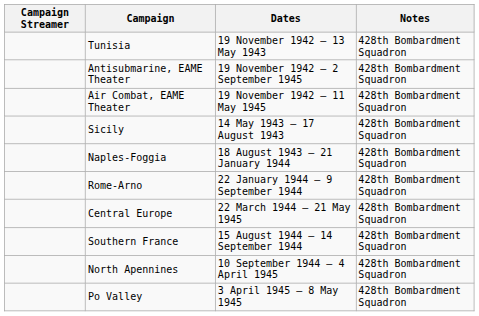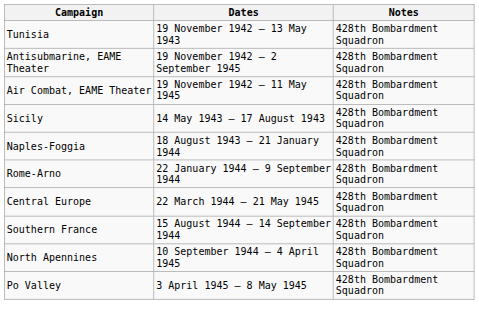- column: Campaign Streamer
